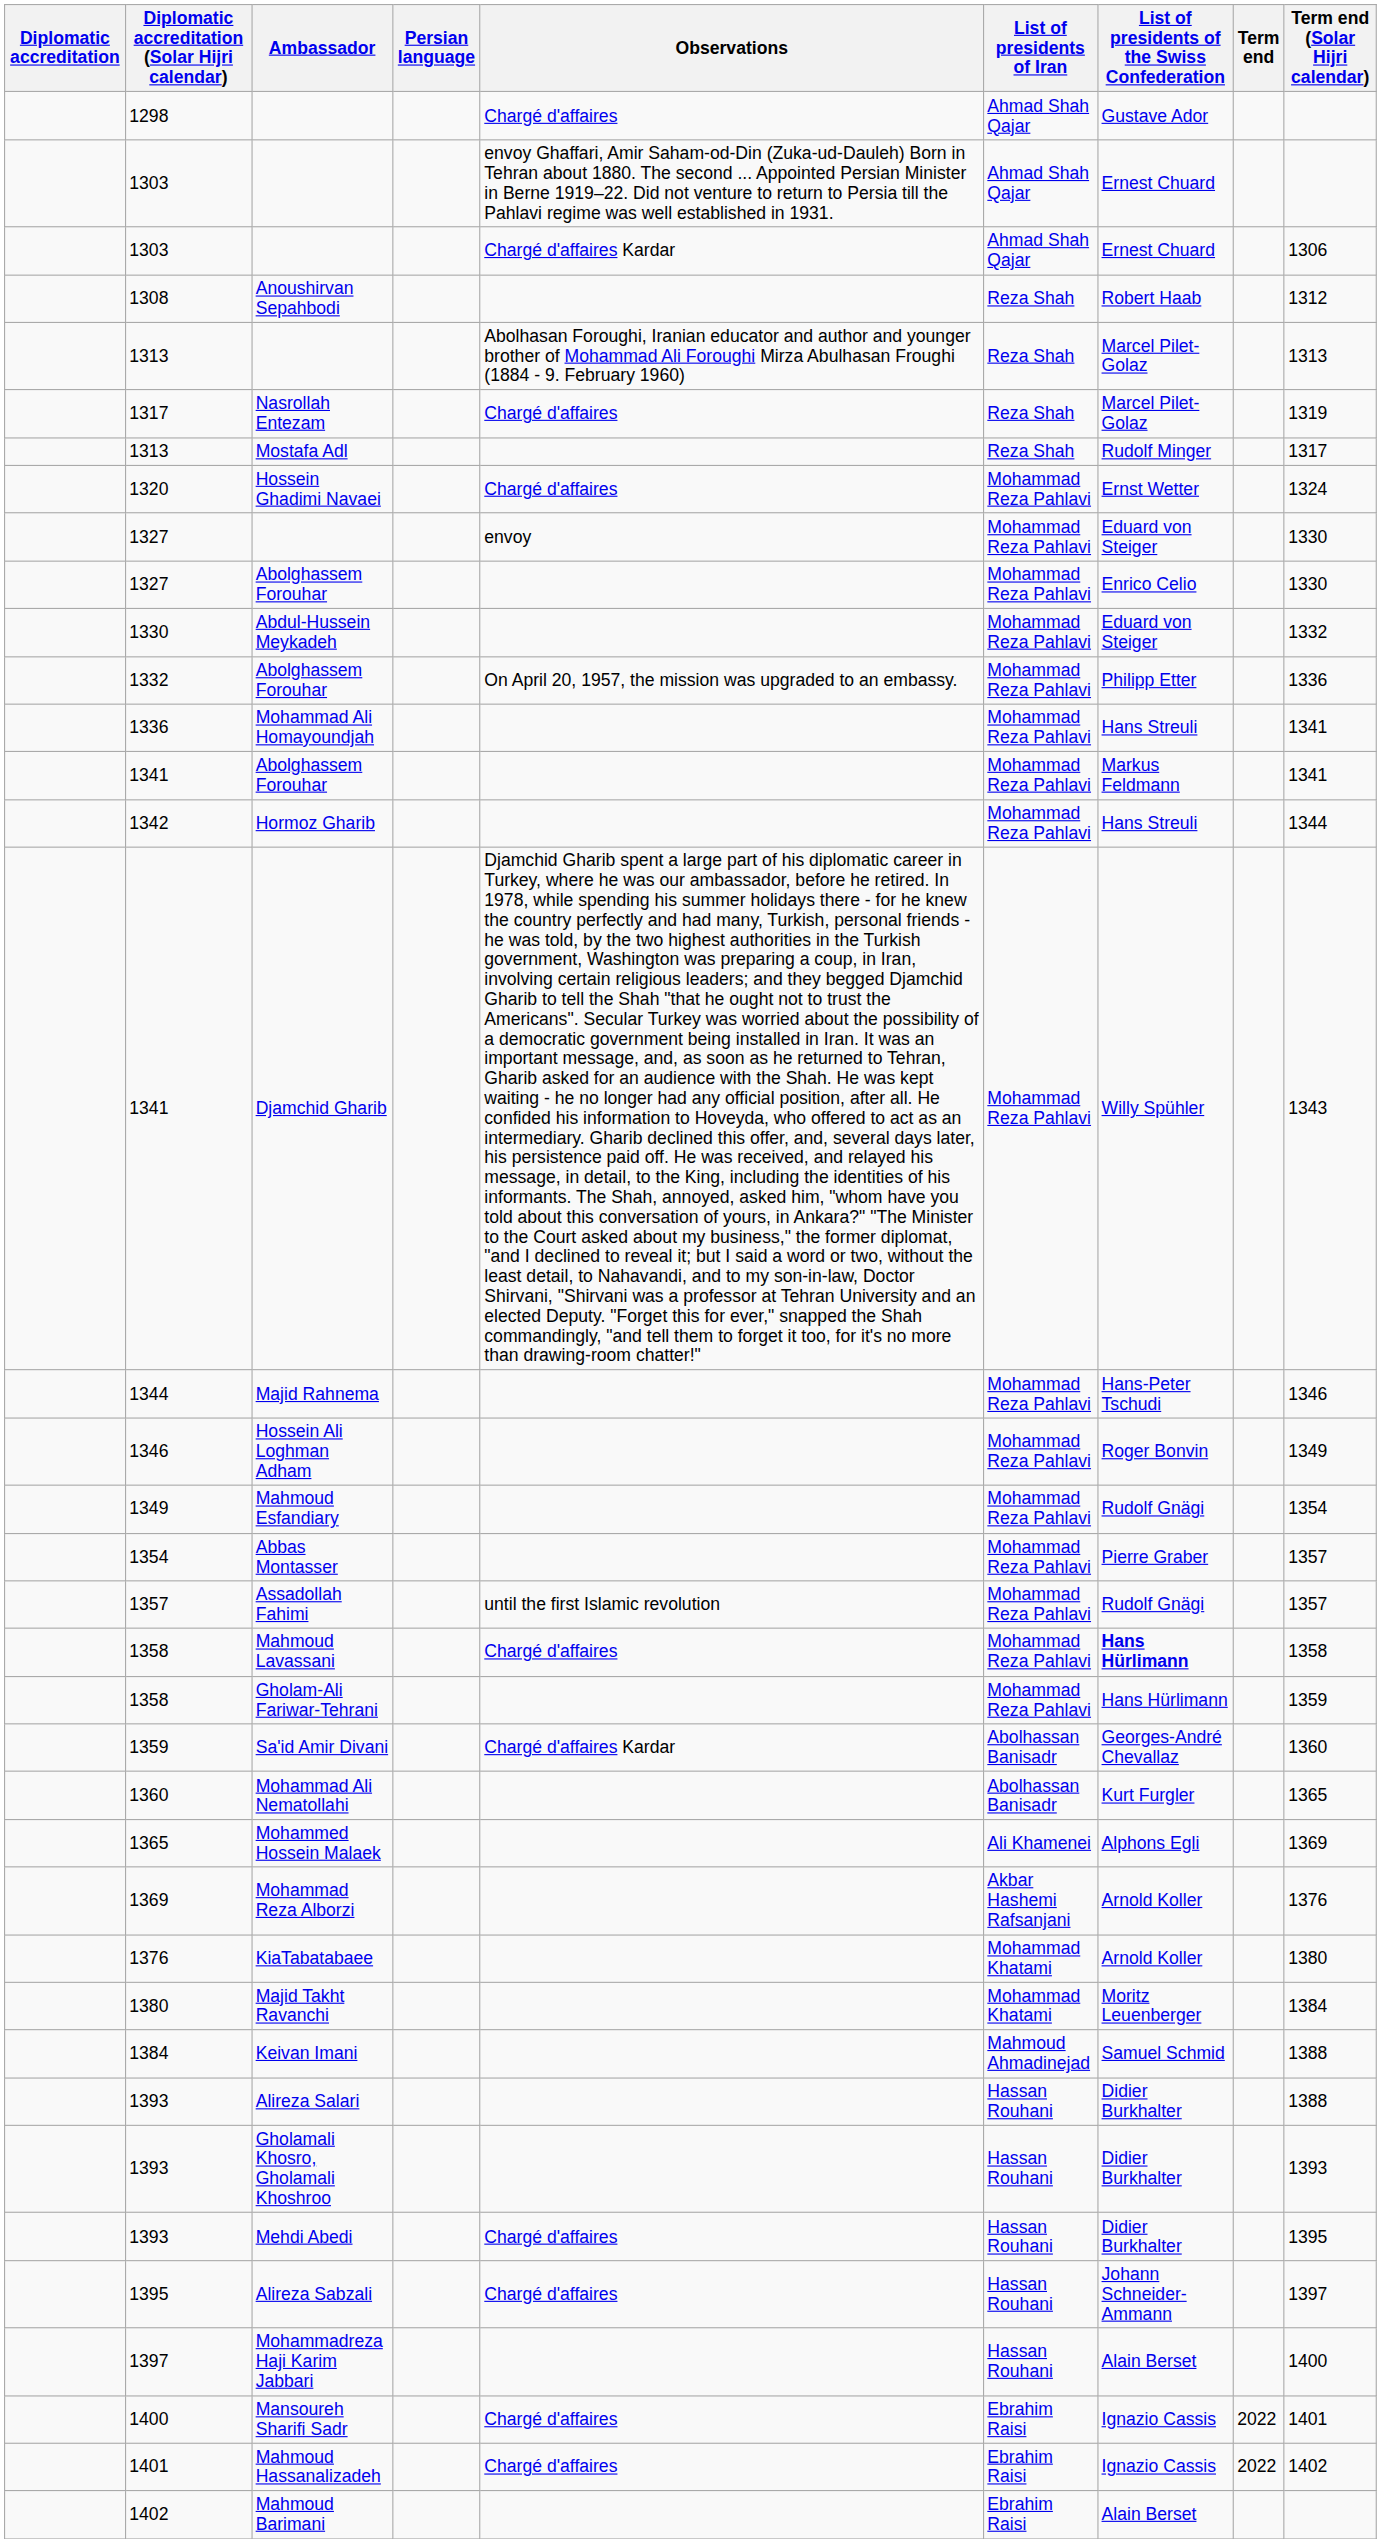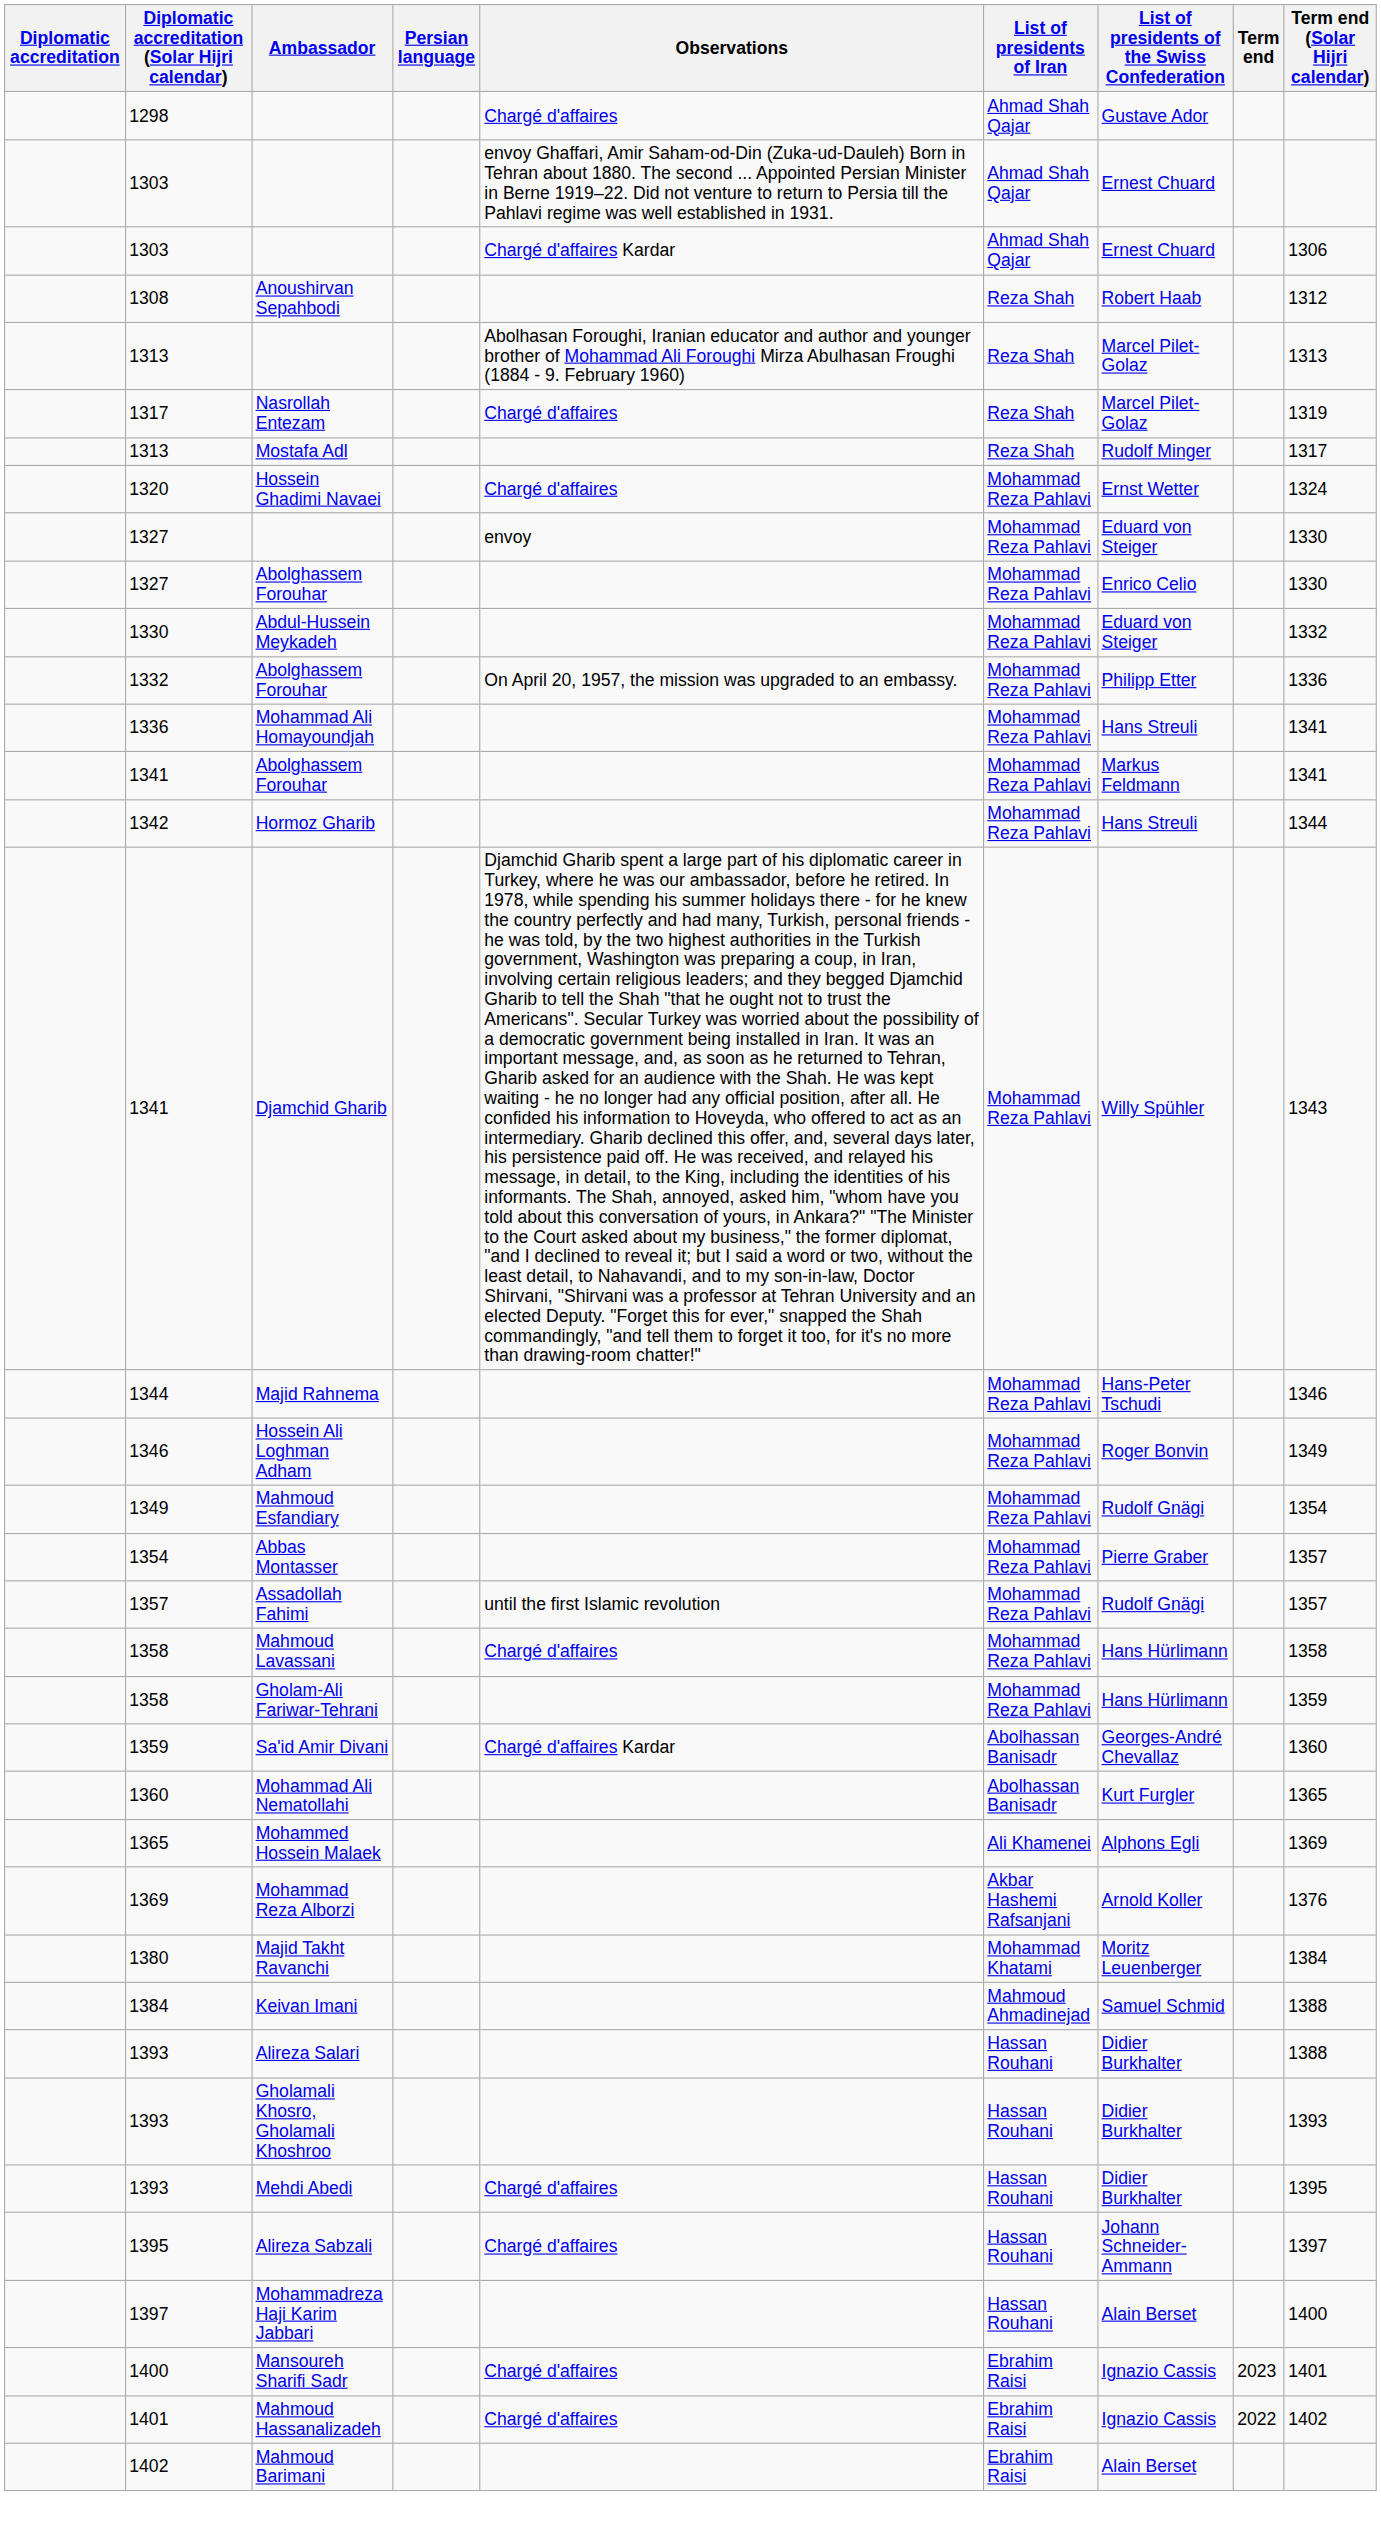Mahmoud Lavassani | List of presidents of the Swiss Confederation: bold -> normal
- row: 1376 | KiaTabatabaee | Mohammad Khatami | Arnold Koller | 1380
Mansoureh Sharifi Sadr | Term end: 2022 -> 2023
